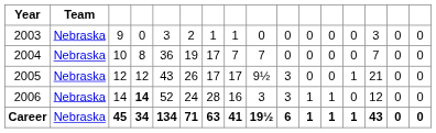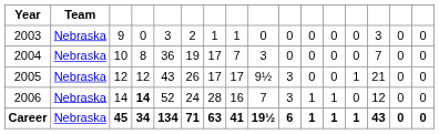2004 | column 9: 7 -> 3
2006 | column 9: 3 -> 7
